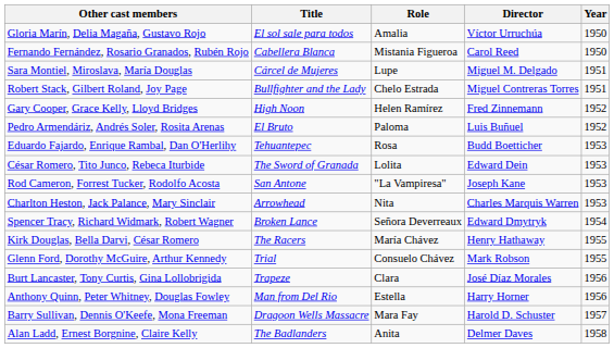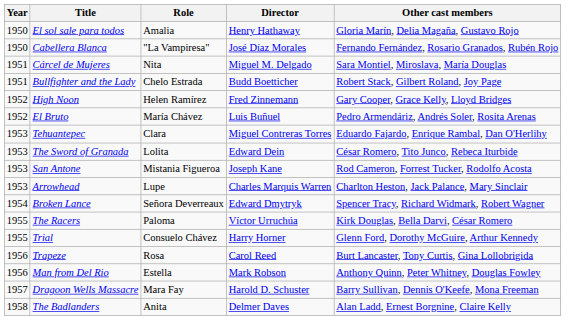columns swapped: Year <-> Other cast members
El sol sale para todos | Director: Víctor Urruchúa -> Henry Hathaway
Cabellera Blanca | Role: Mistania Figueroa -> "La Vampiresa"
Cabellera Blanca | Director: Carol Reed -> José Díaz Morales
Cárcel de Mujeres | Role: Lupe -> Nita
Bullfighter and the Lady | Director: Miguel Contreras Torres -> Budd Boetticher
El Bruto | Role: Paloma -> María Chávez
Tehuantepec | Role: Rosa -> Clara
Tehuantepec | Director: Budd Boetticher -> Miguel Contreras Torres
San Antone | Role: "La Vampiresa" -> Mistania Figueroa
Arrowhead | Role: Nita -> Lupe
The Racers | Role: María Chávez -> Paloma
The Racers | Director: Henry Hathaway -> Víctor Urruchúa
Trial | Director: Mark Robson -> Harry Horner
Trapeze | Role: Clara -> Rosa
Trapeze | Director: José Díaz Morales -> Carol Reed
Man from Del Rio | Director: Harry Horner -> Mark Robson
